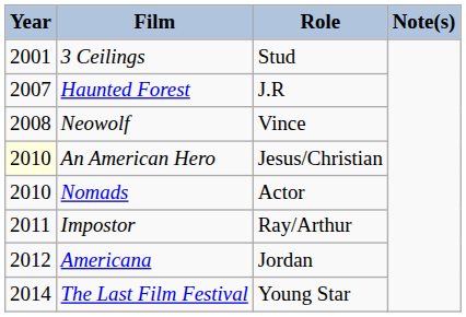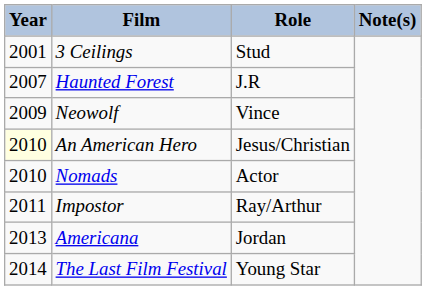Neowolf | Year: 2008 -> 2009
Americana | Year: 2012 -> 2013
